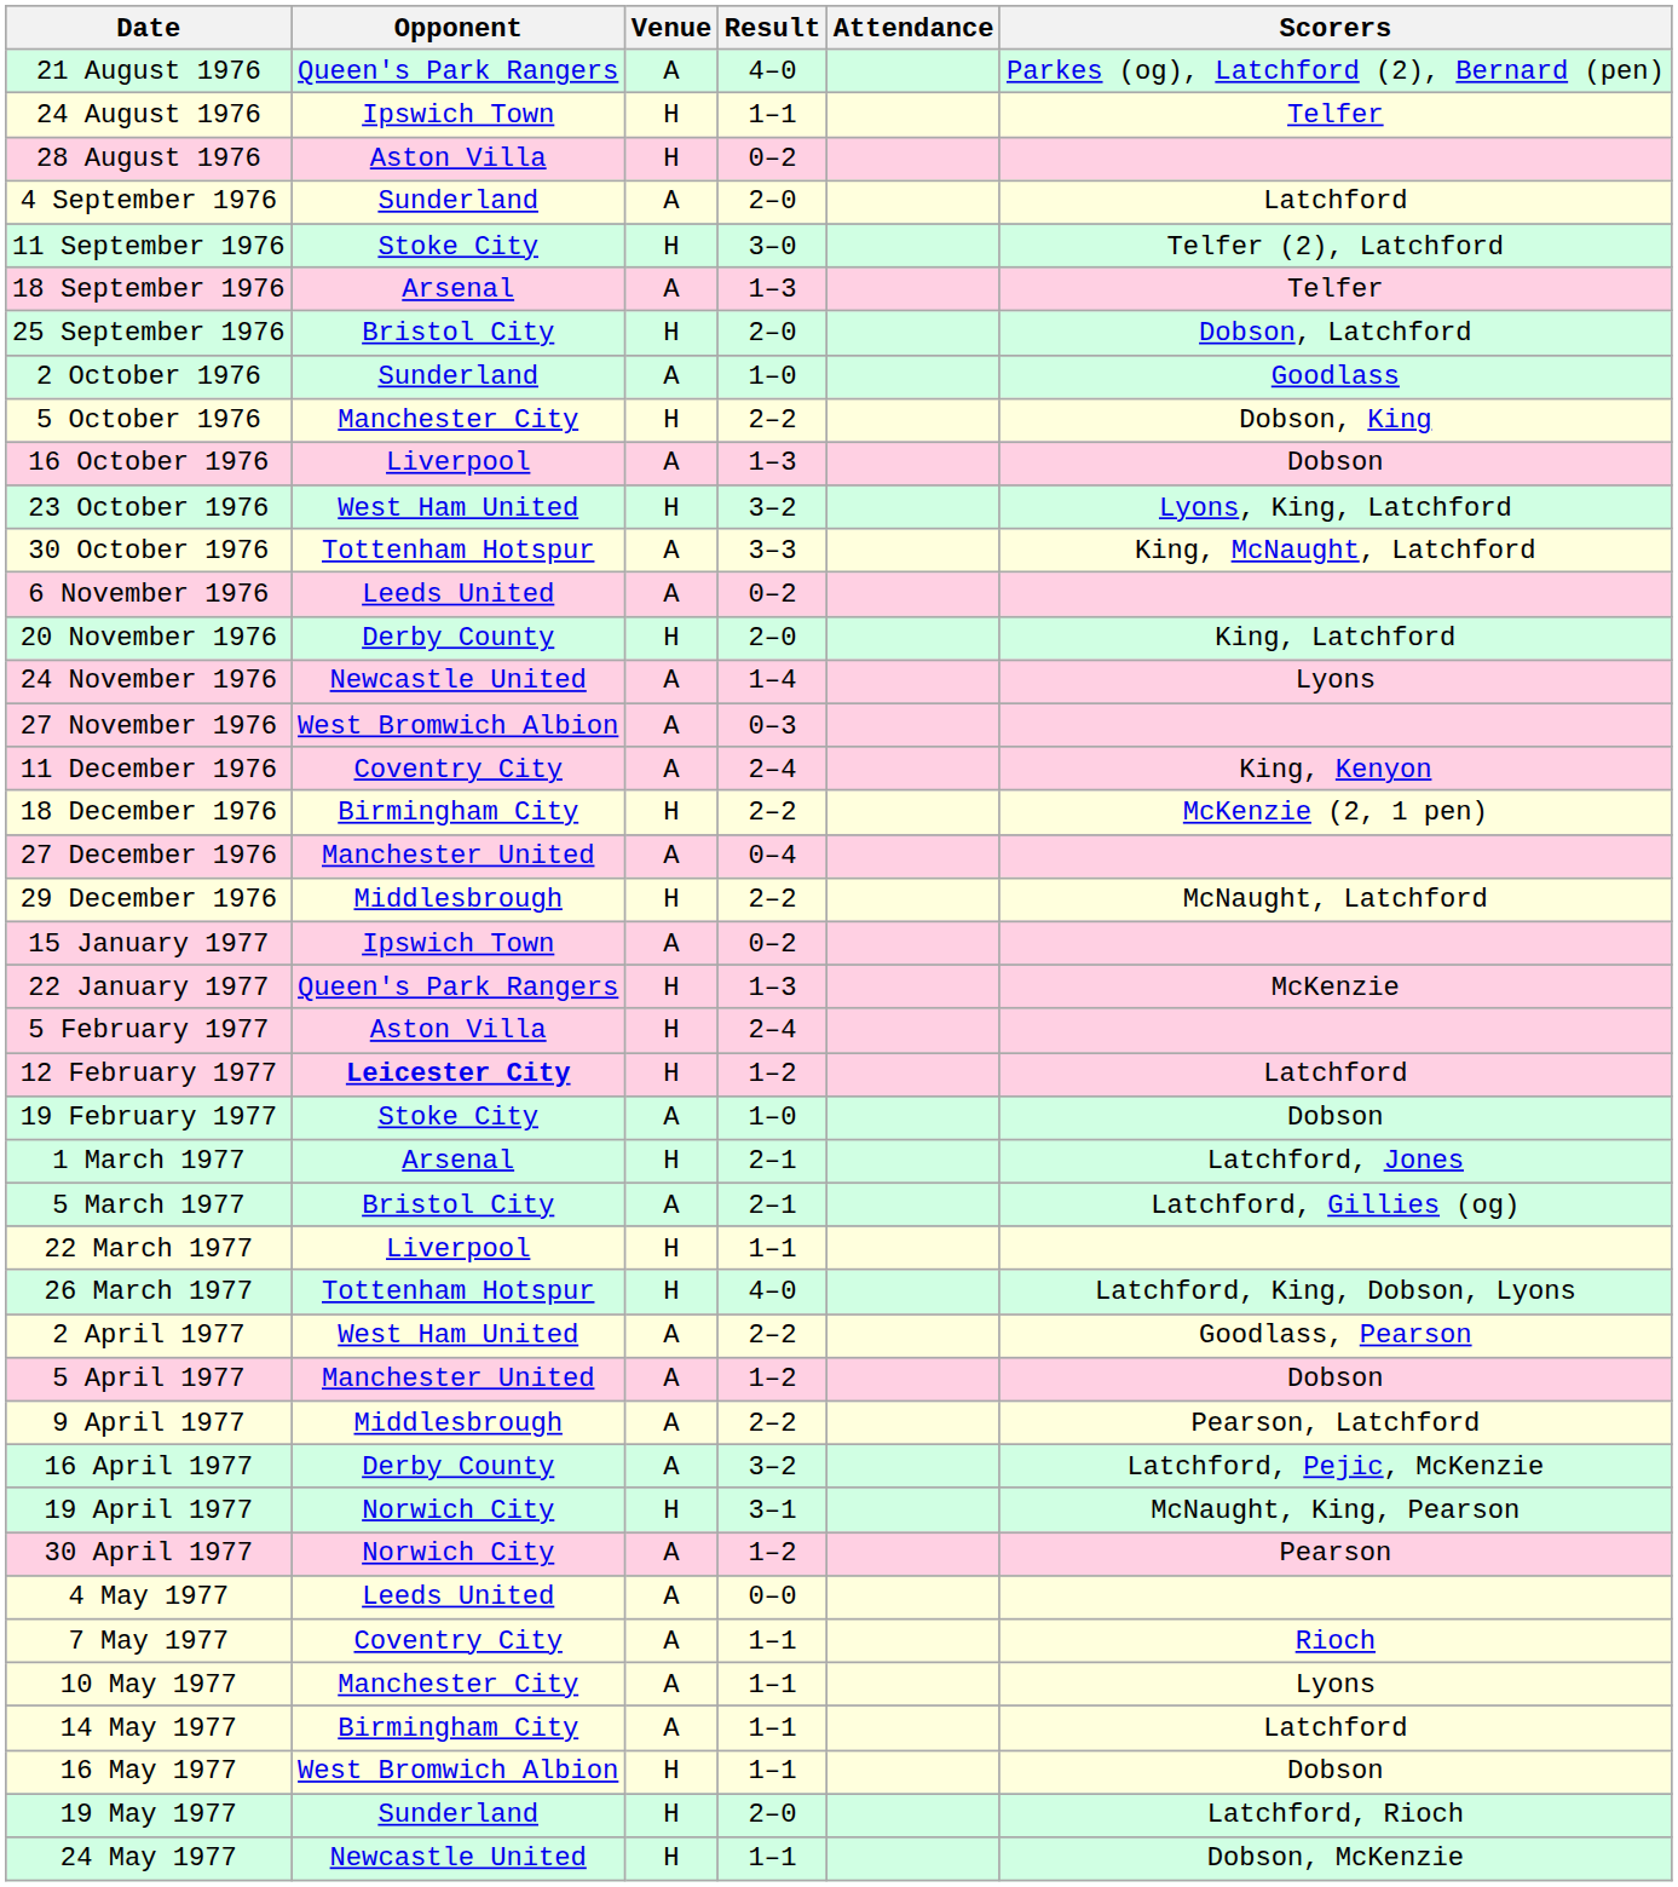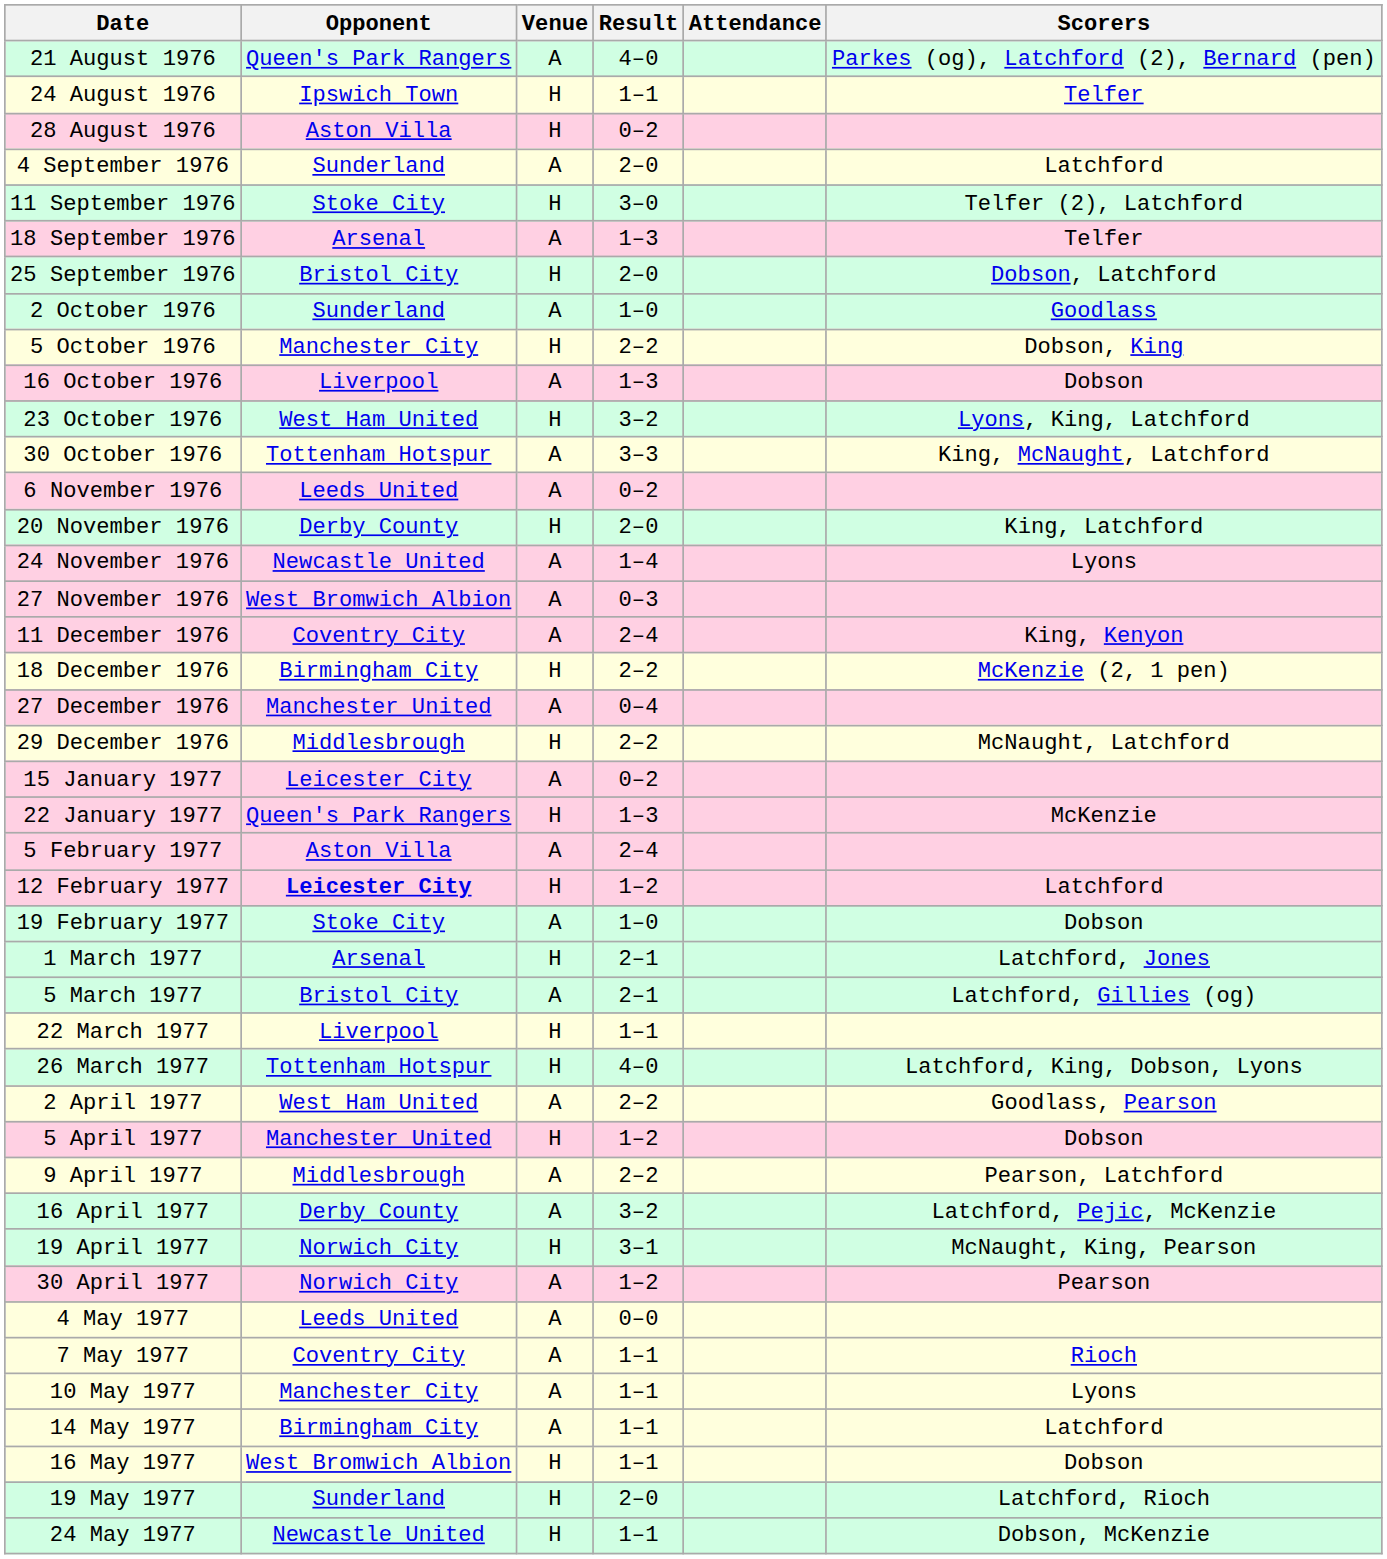15 January 1977 | Opponent: Ipswich Town -> Leicester City
5 February 1977 | Venue: H -> A
5 April 1977 | Venue: A -> H
